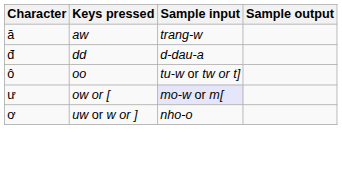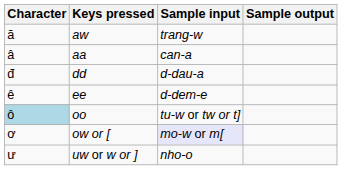+ row: â | aa | can-a
+ row: ê | ee | d-dem-e
oo | Character: no background -> lightblue background
ow or [ | Character: ư -> ơ
uw or w or ] | Character: ơ -> ư
